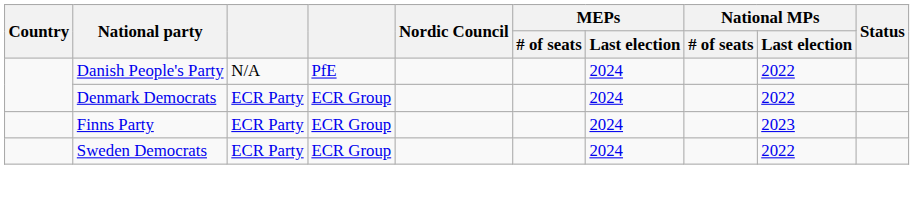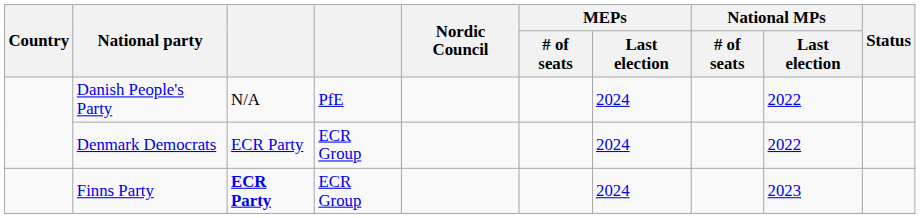Finns Party | column 3: normal -> bold
- row: Sweden Democrats | ECR Party | ECR Group | 2024 | 2022
